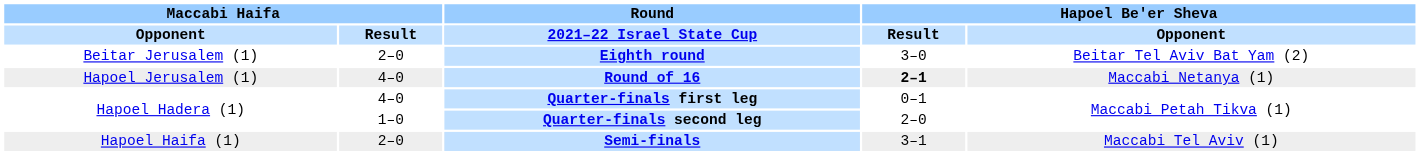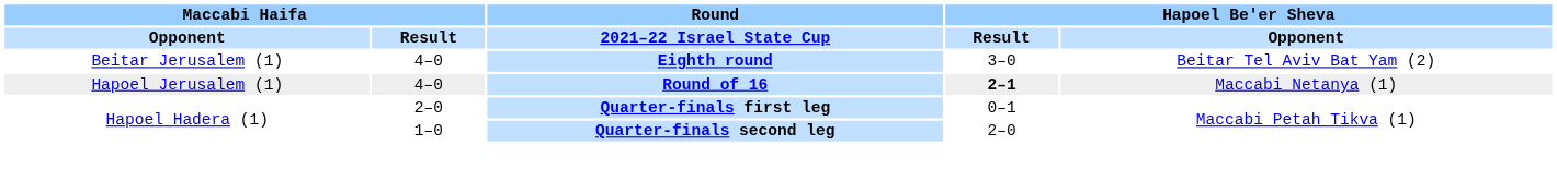Eighth round | Maccabi Haifa / Result: 2–0 -> 4–0
Quarter-finals first leg | Maccabi Haifa / Result: 4–0 -> 2–0
- row: Hapoel Haifa (1) | 2–0 | Semi-finals | 3–1 | Maccabi Tel Aviv (1)
